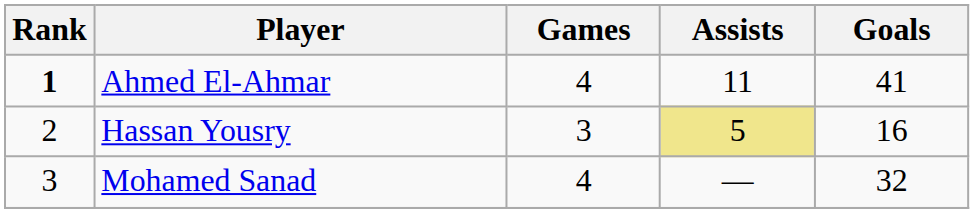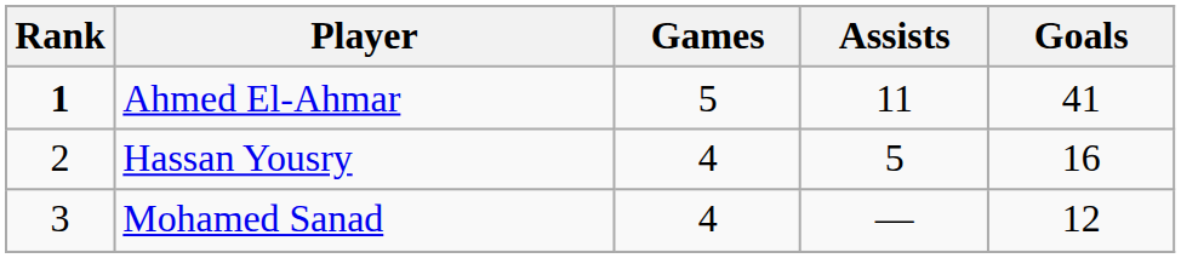Ahmed El-Ahmar | Games: 4 -> 5
Hassan Yousry | Games: 3 -> 4
Hassan Yousry | Assists: khaki background -> no background
Mohamed Sanad | Goals: 32 -> 12
